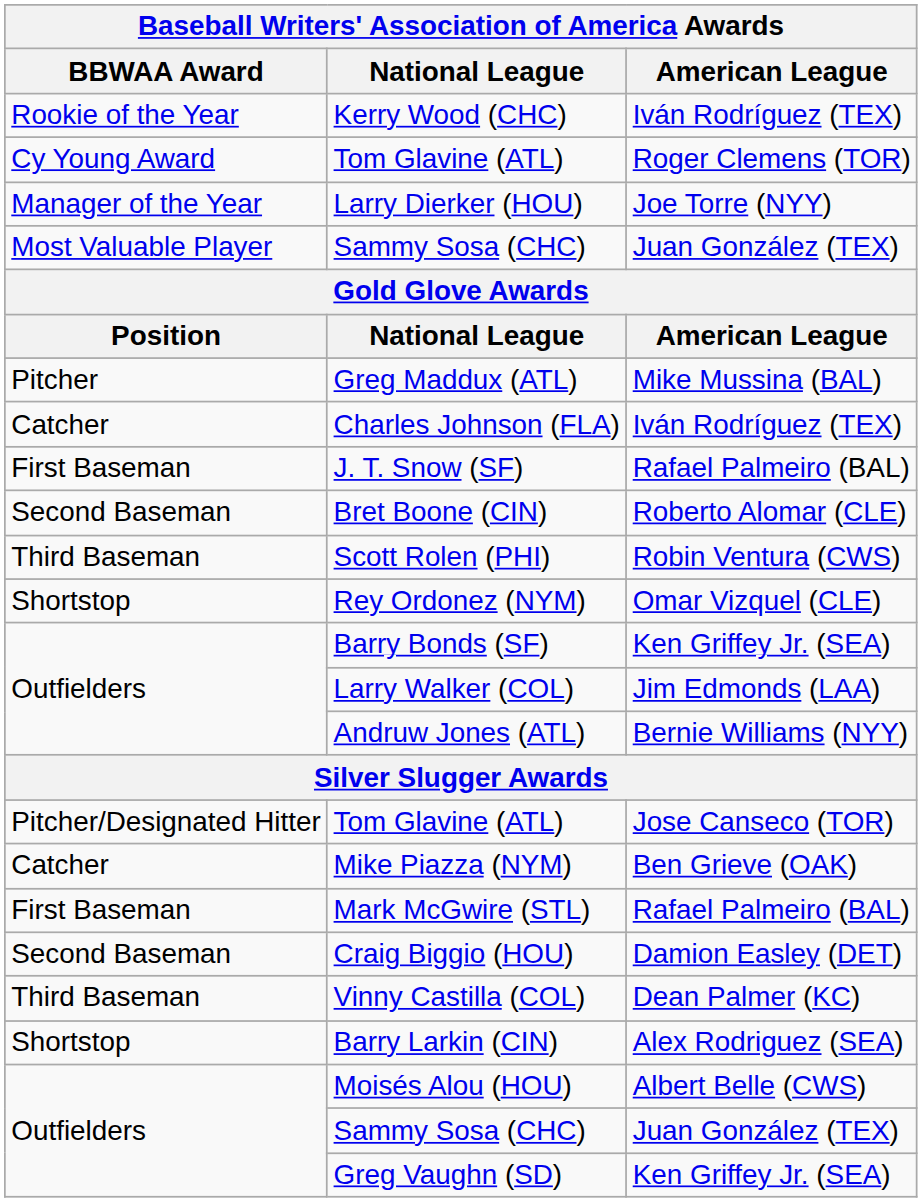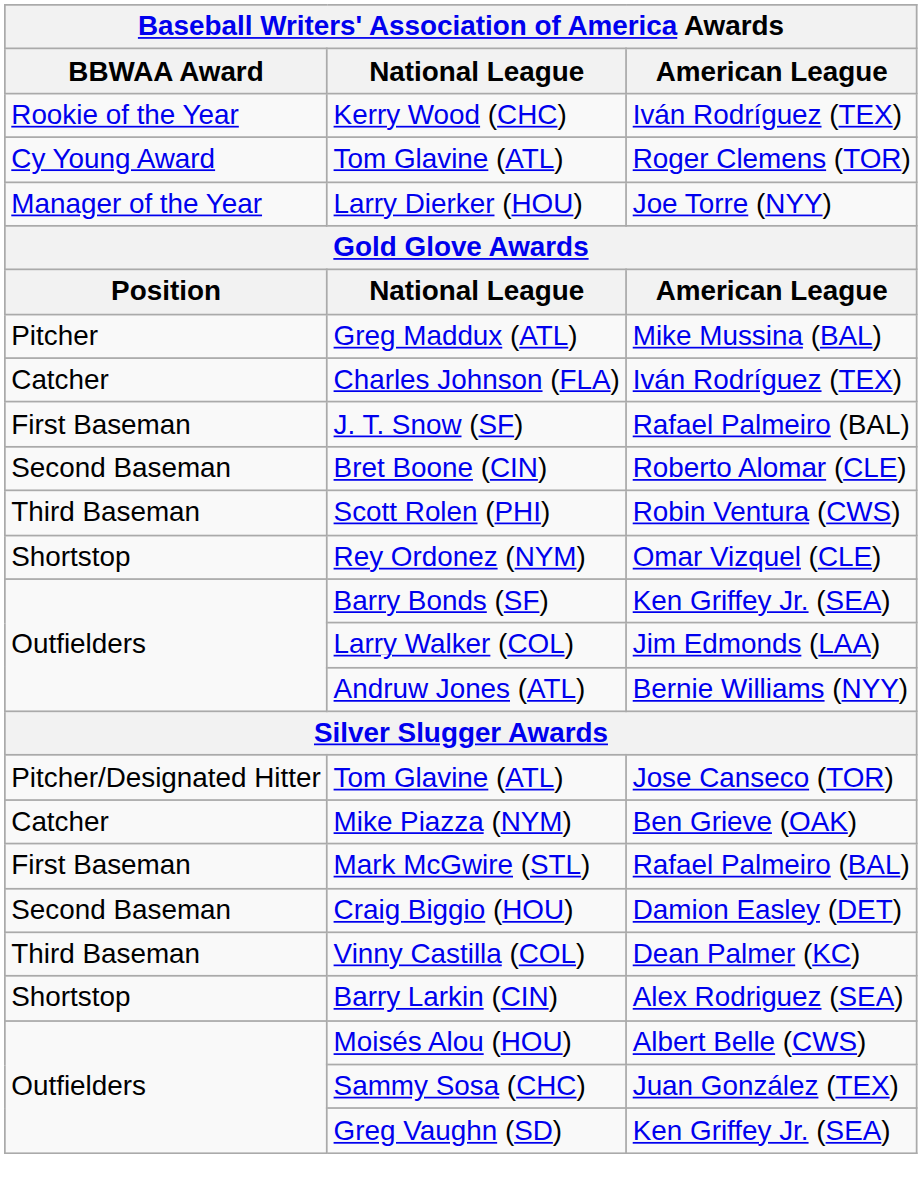- row: Most Valuable Player | Sammy Sosa (CHC) | Juan González (TEX)
